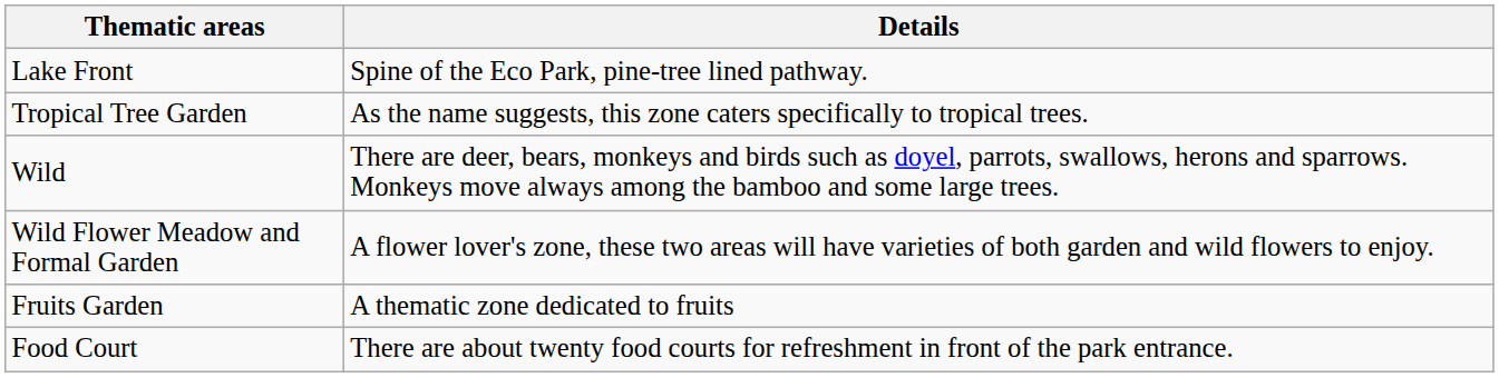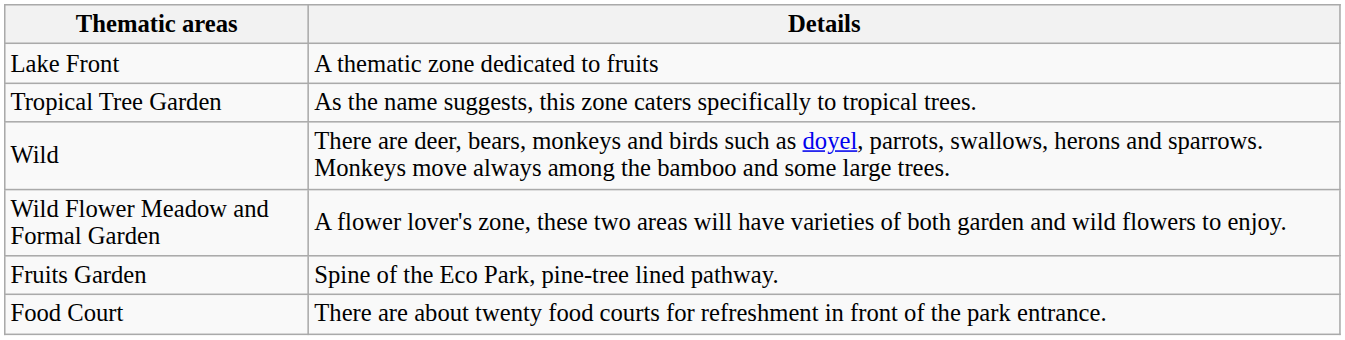Lake Front | Details: Spine of the Eco Park, pine-tree lined pathway. -> A thematic zone dedicated to fruits
Fruits Garden | Details: A thematic zone dedicated to fruits -> Spine of the Eco Park, pine-tree lined pathway.
